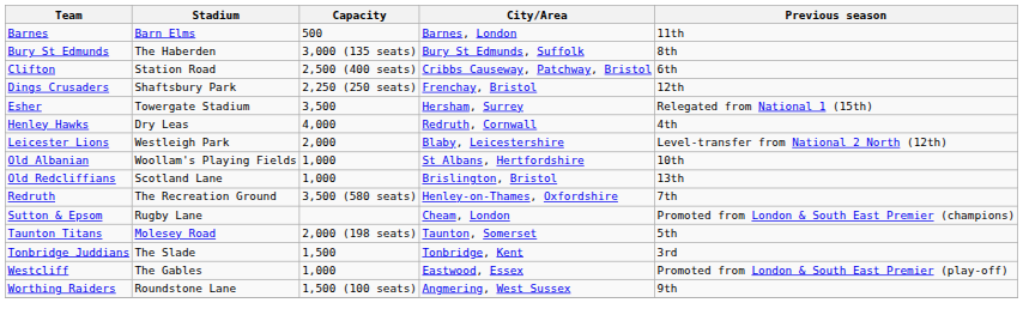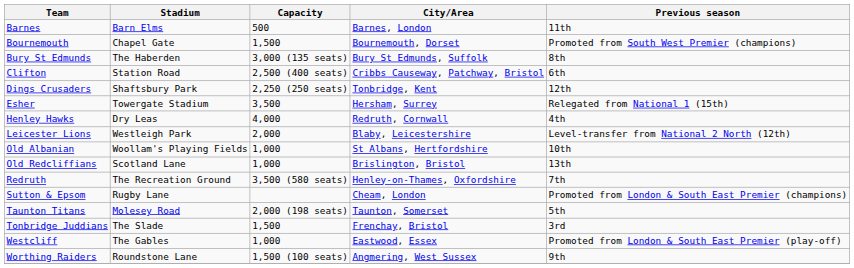+ row: Bournemouth | Chapel Gate | 1,500 | Bournemouth, Dorset | Promoted from South West Premier (champions)
Dings Crusaders | City/Area: Frenchay, Bristol -> Tonbridge, Kent
Tonbridge Juddians | City/Area: Tonbridge, Kent -> Frenchay, Bristol
